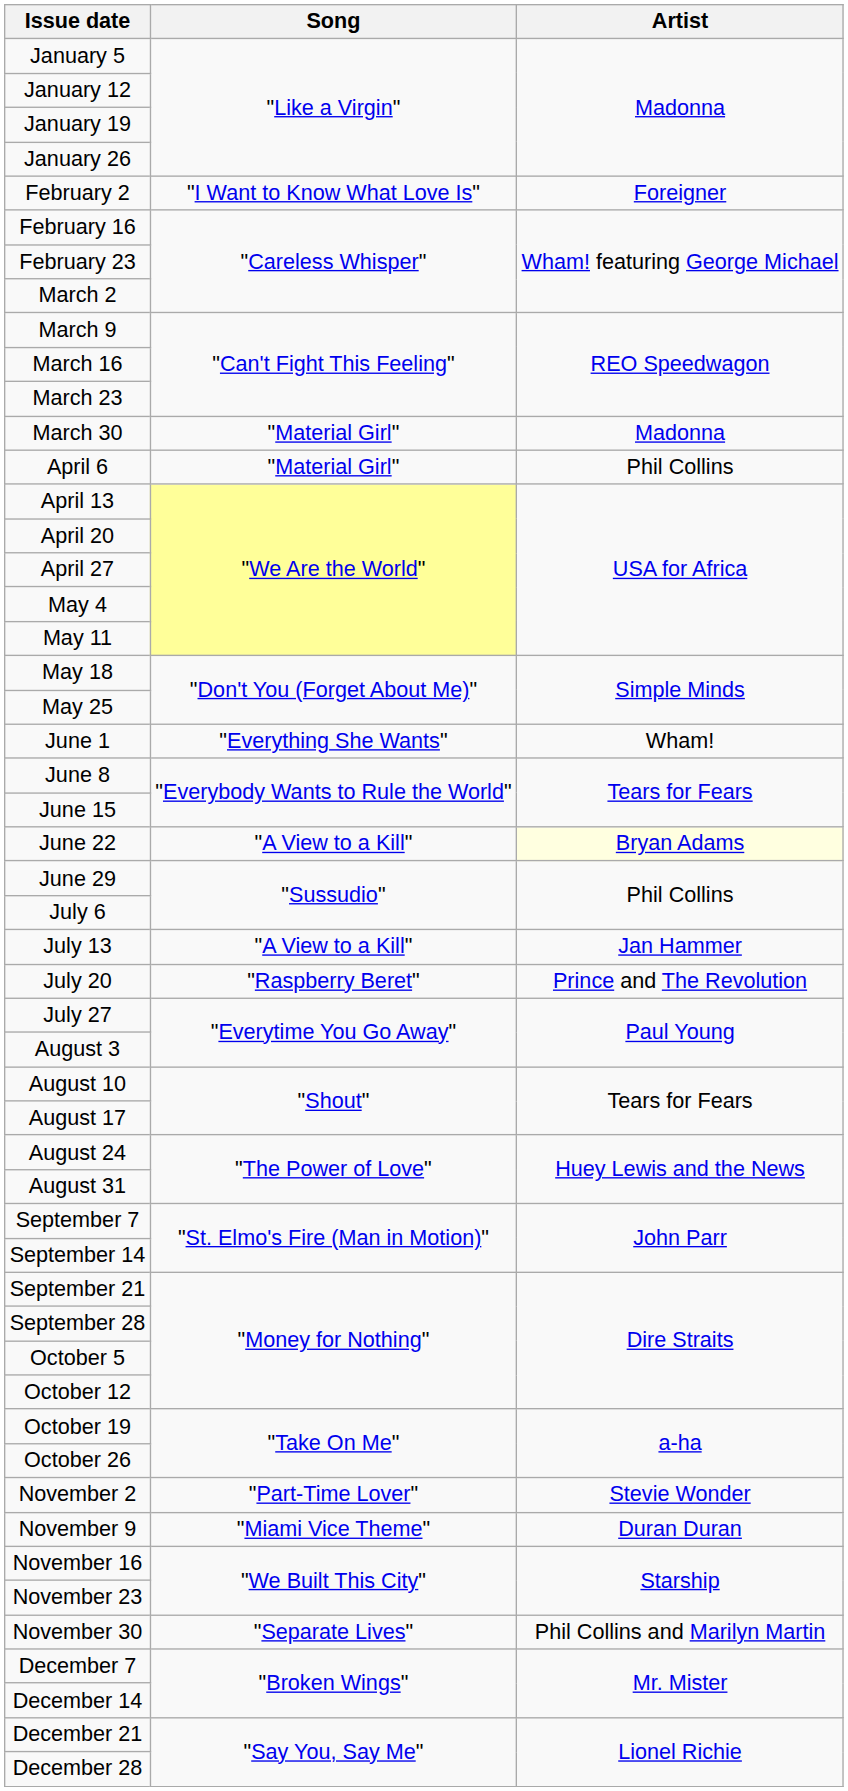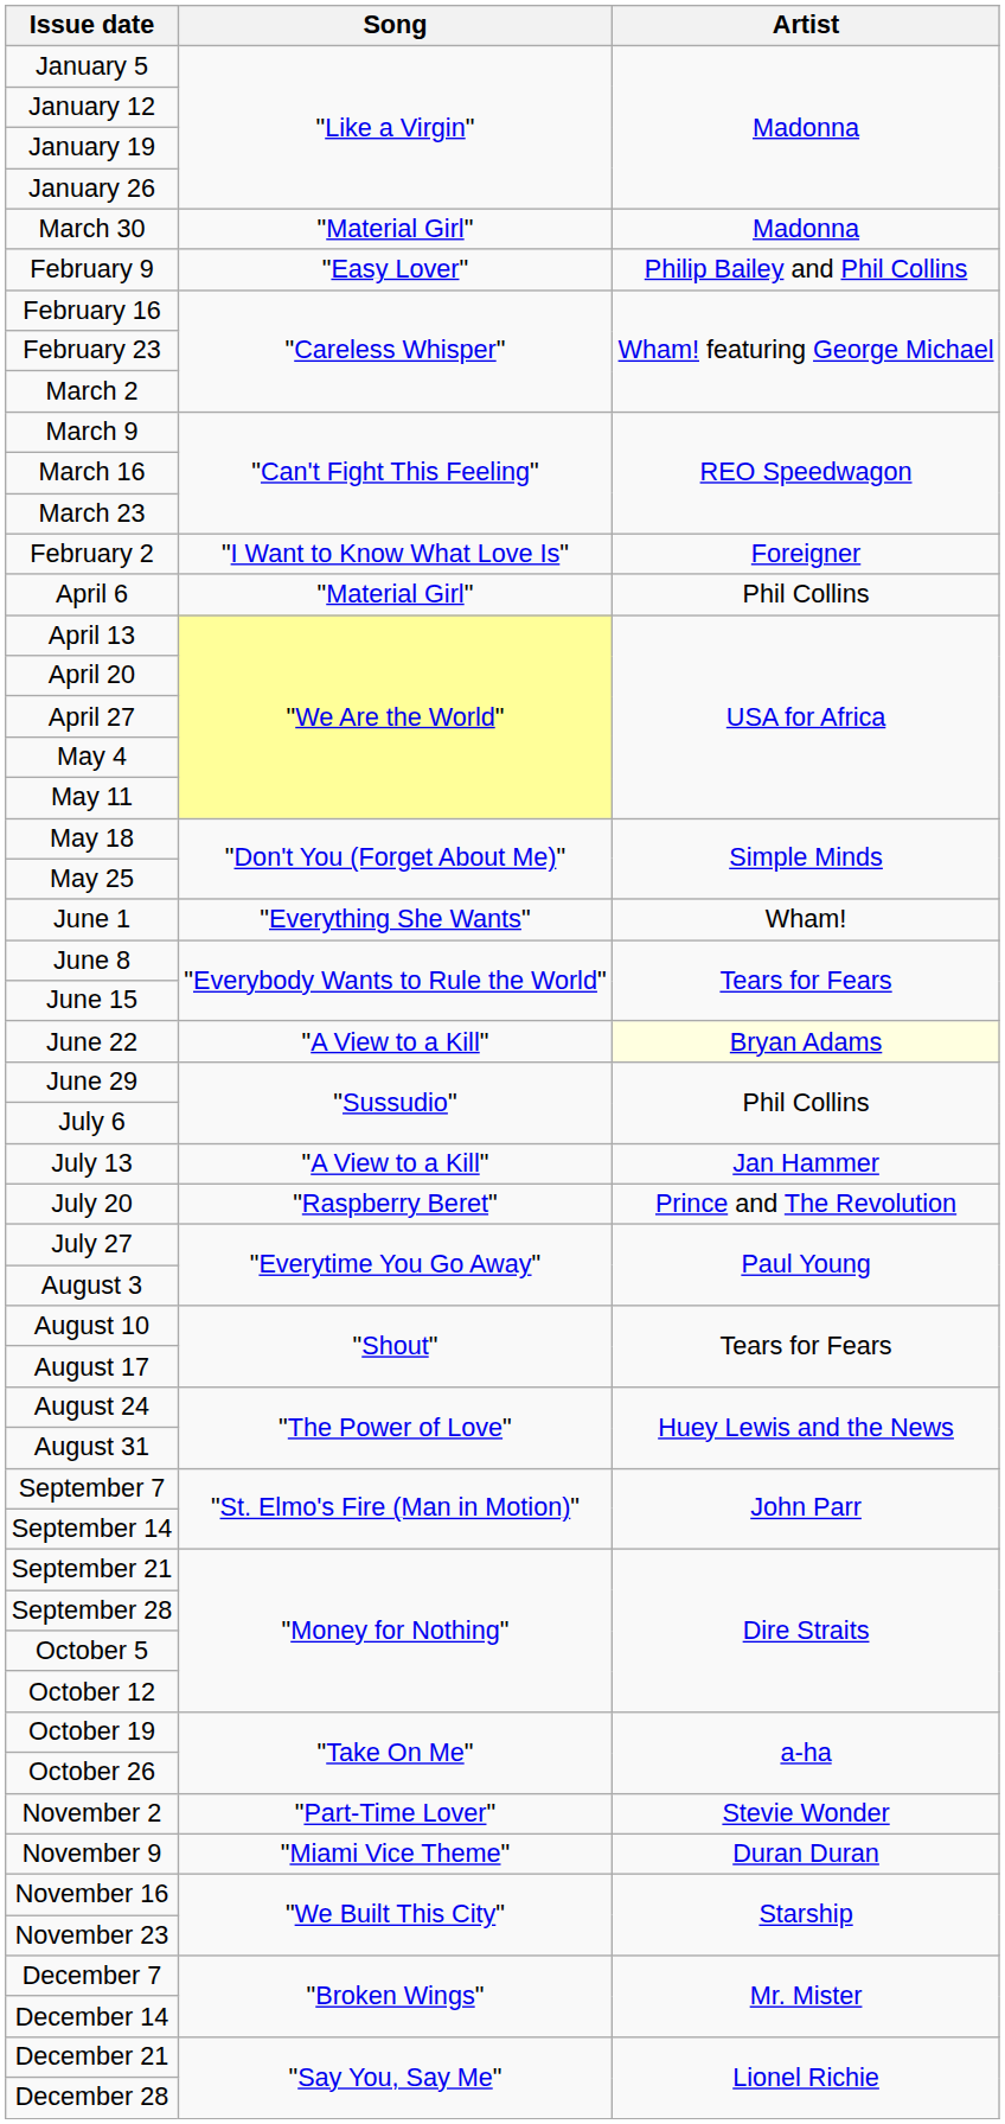rows swapped: February 2 <-> March 30
+ row: February 9 | "Easy Lover" | Philip Bailey and Phil Collins
- row: November 30 | "Separate Lives" | Phil Collins and Marilyn Martin
